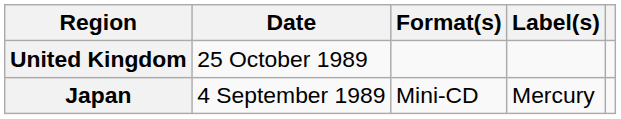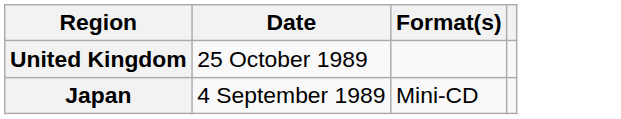- column: Label(s) | Mercury
